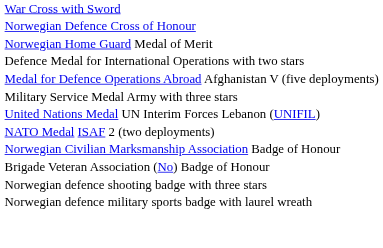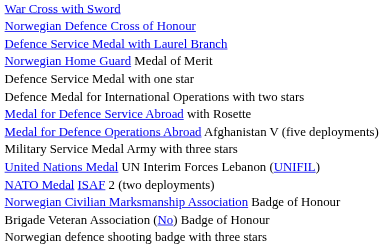+ row: Defence Service Medal with Laurel Branch
+ row: Defence Service Medal with one star
+ row: Medal for Defence Service Abroad with Rosette
- row: Norwegian defence military sports badge with laurel wreath
